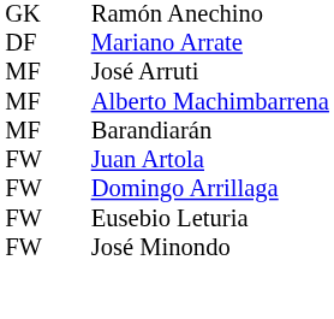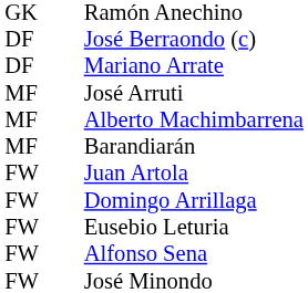+ row: DF | José Berraondo (c)
+ row: FW | Alfonso Sena
